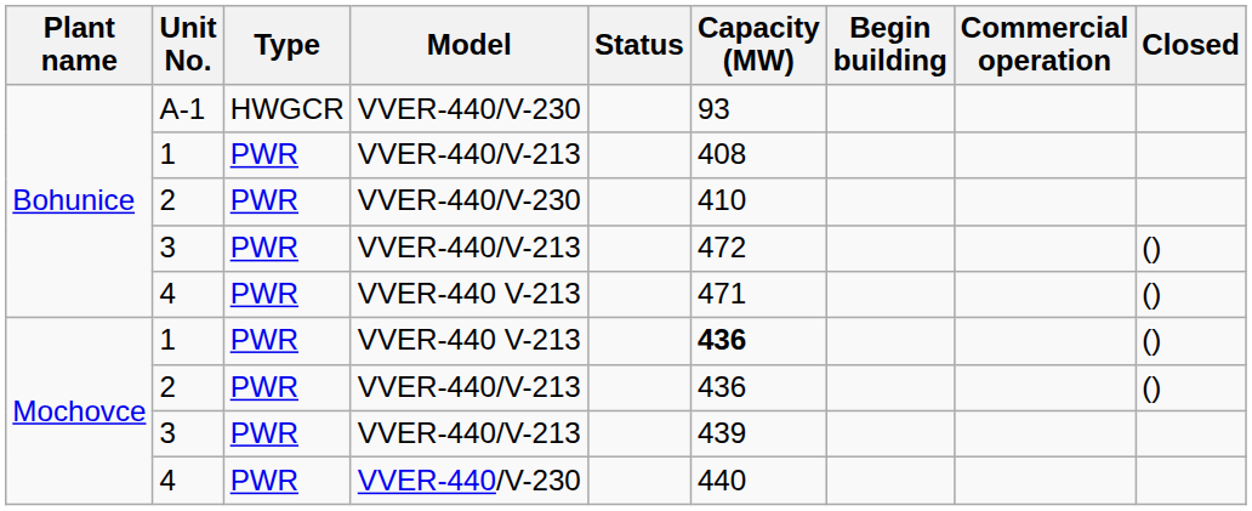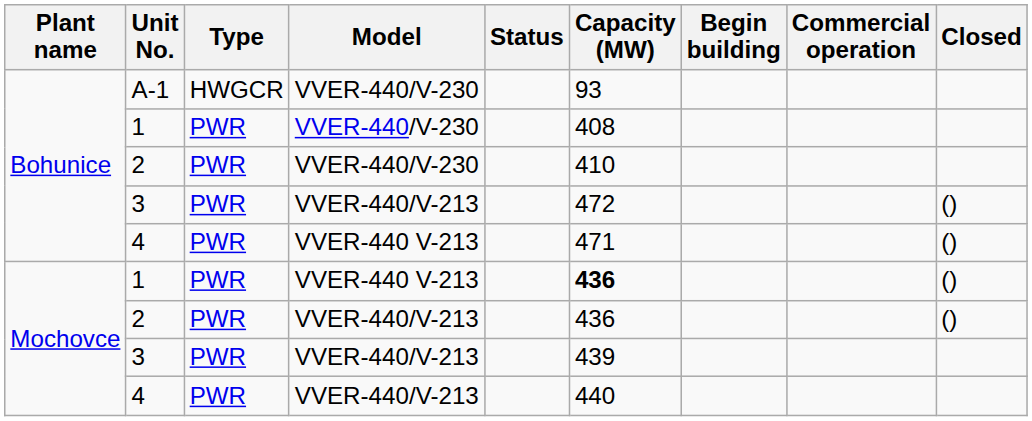Bohunice / 1 | Model: VVER-440/V-213 -> VVER-440/V-230
Mochovce / 4 | Model: VVER-440/V-230 -> VVER-440/V-213
